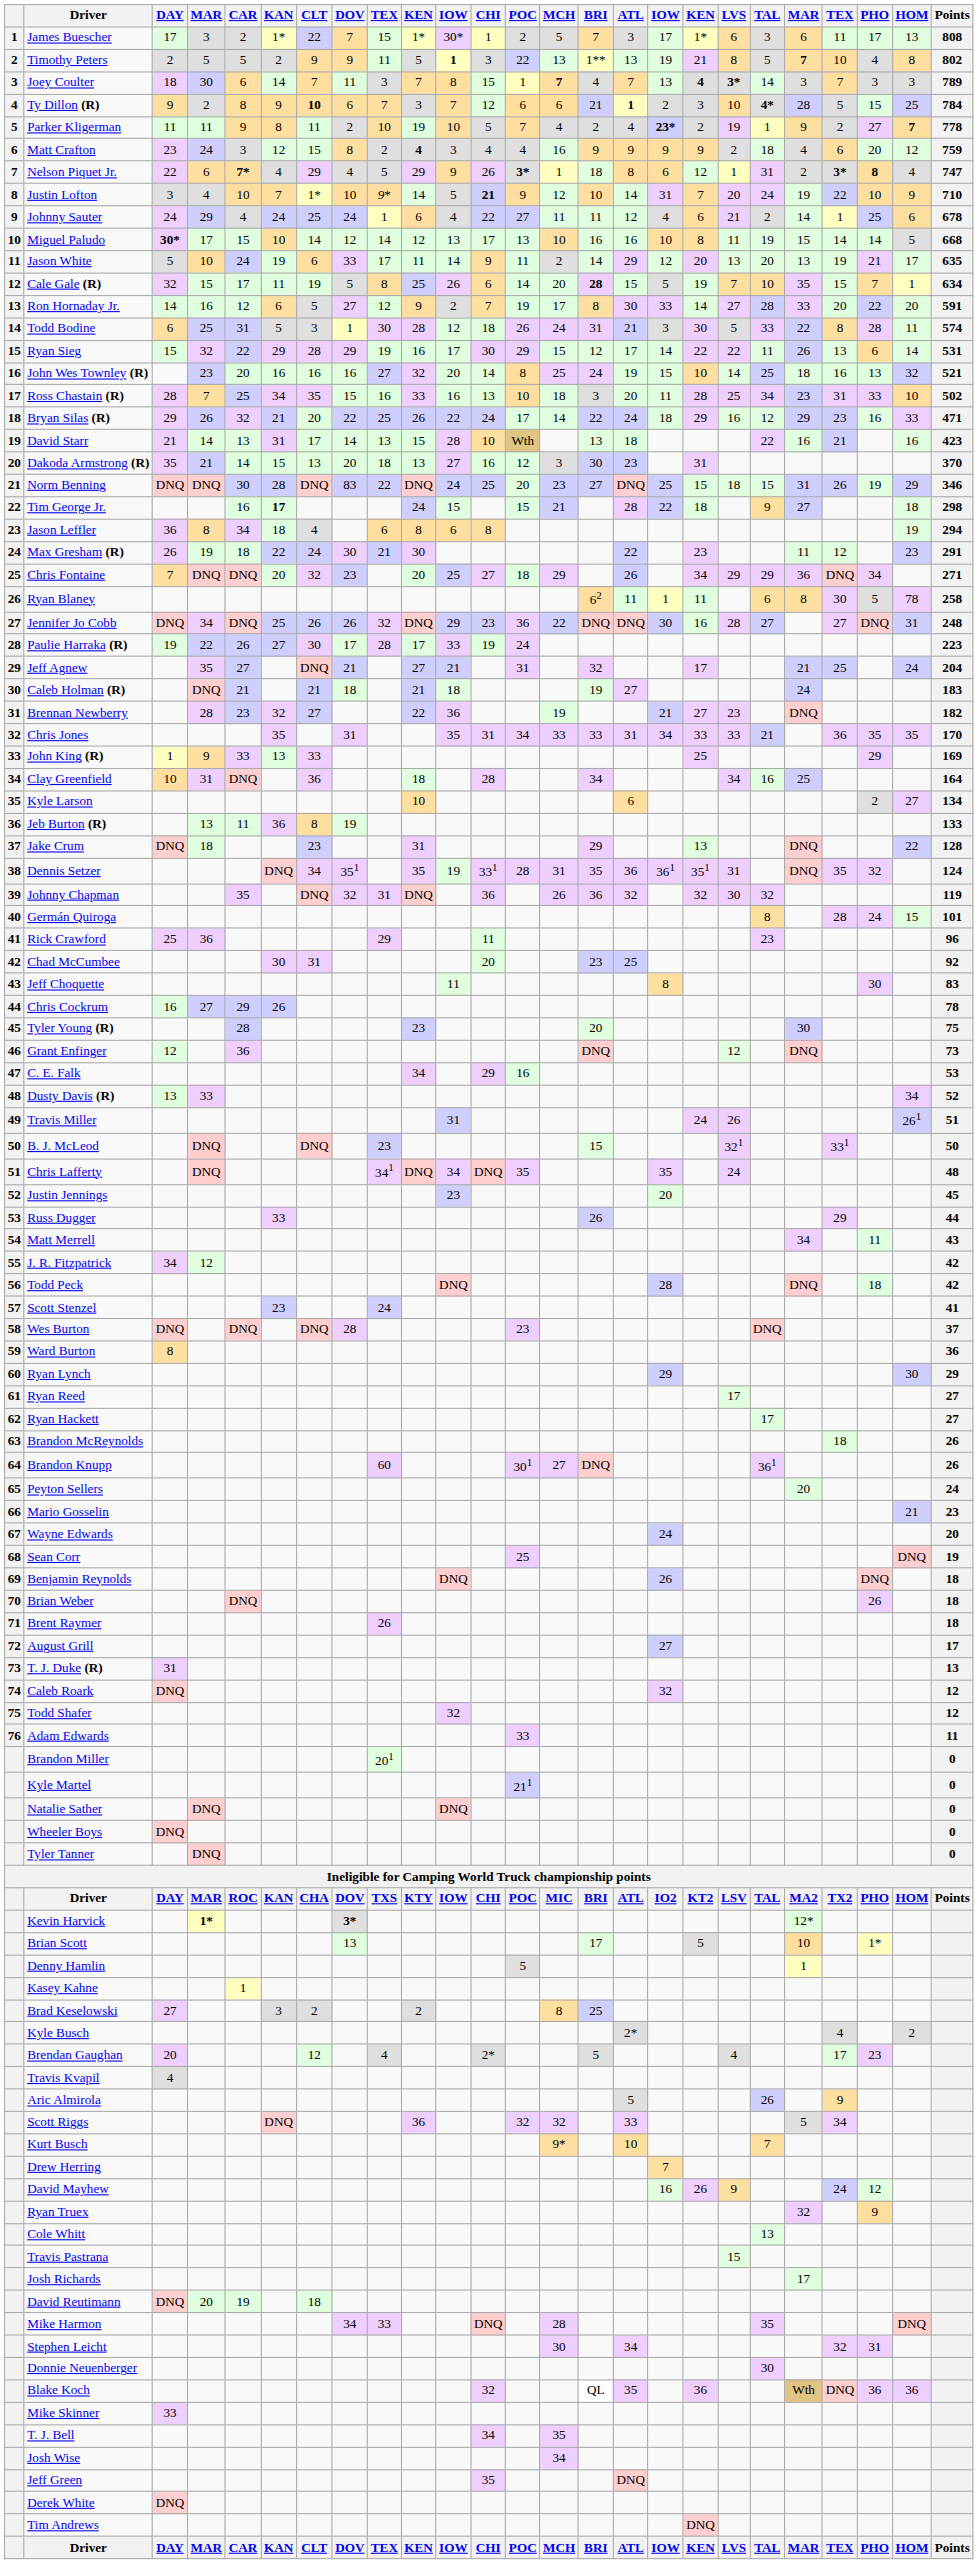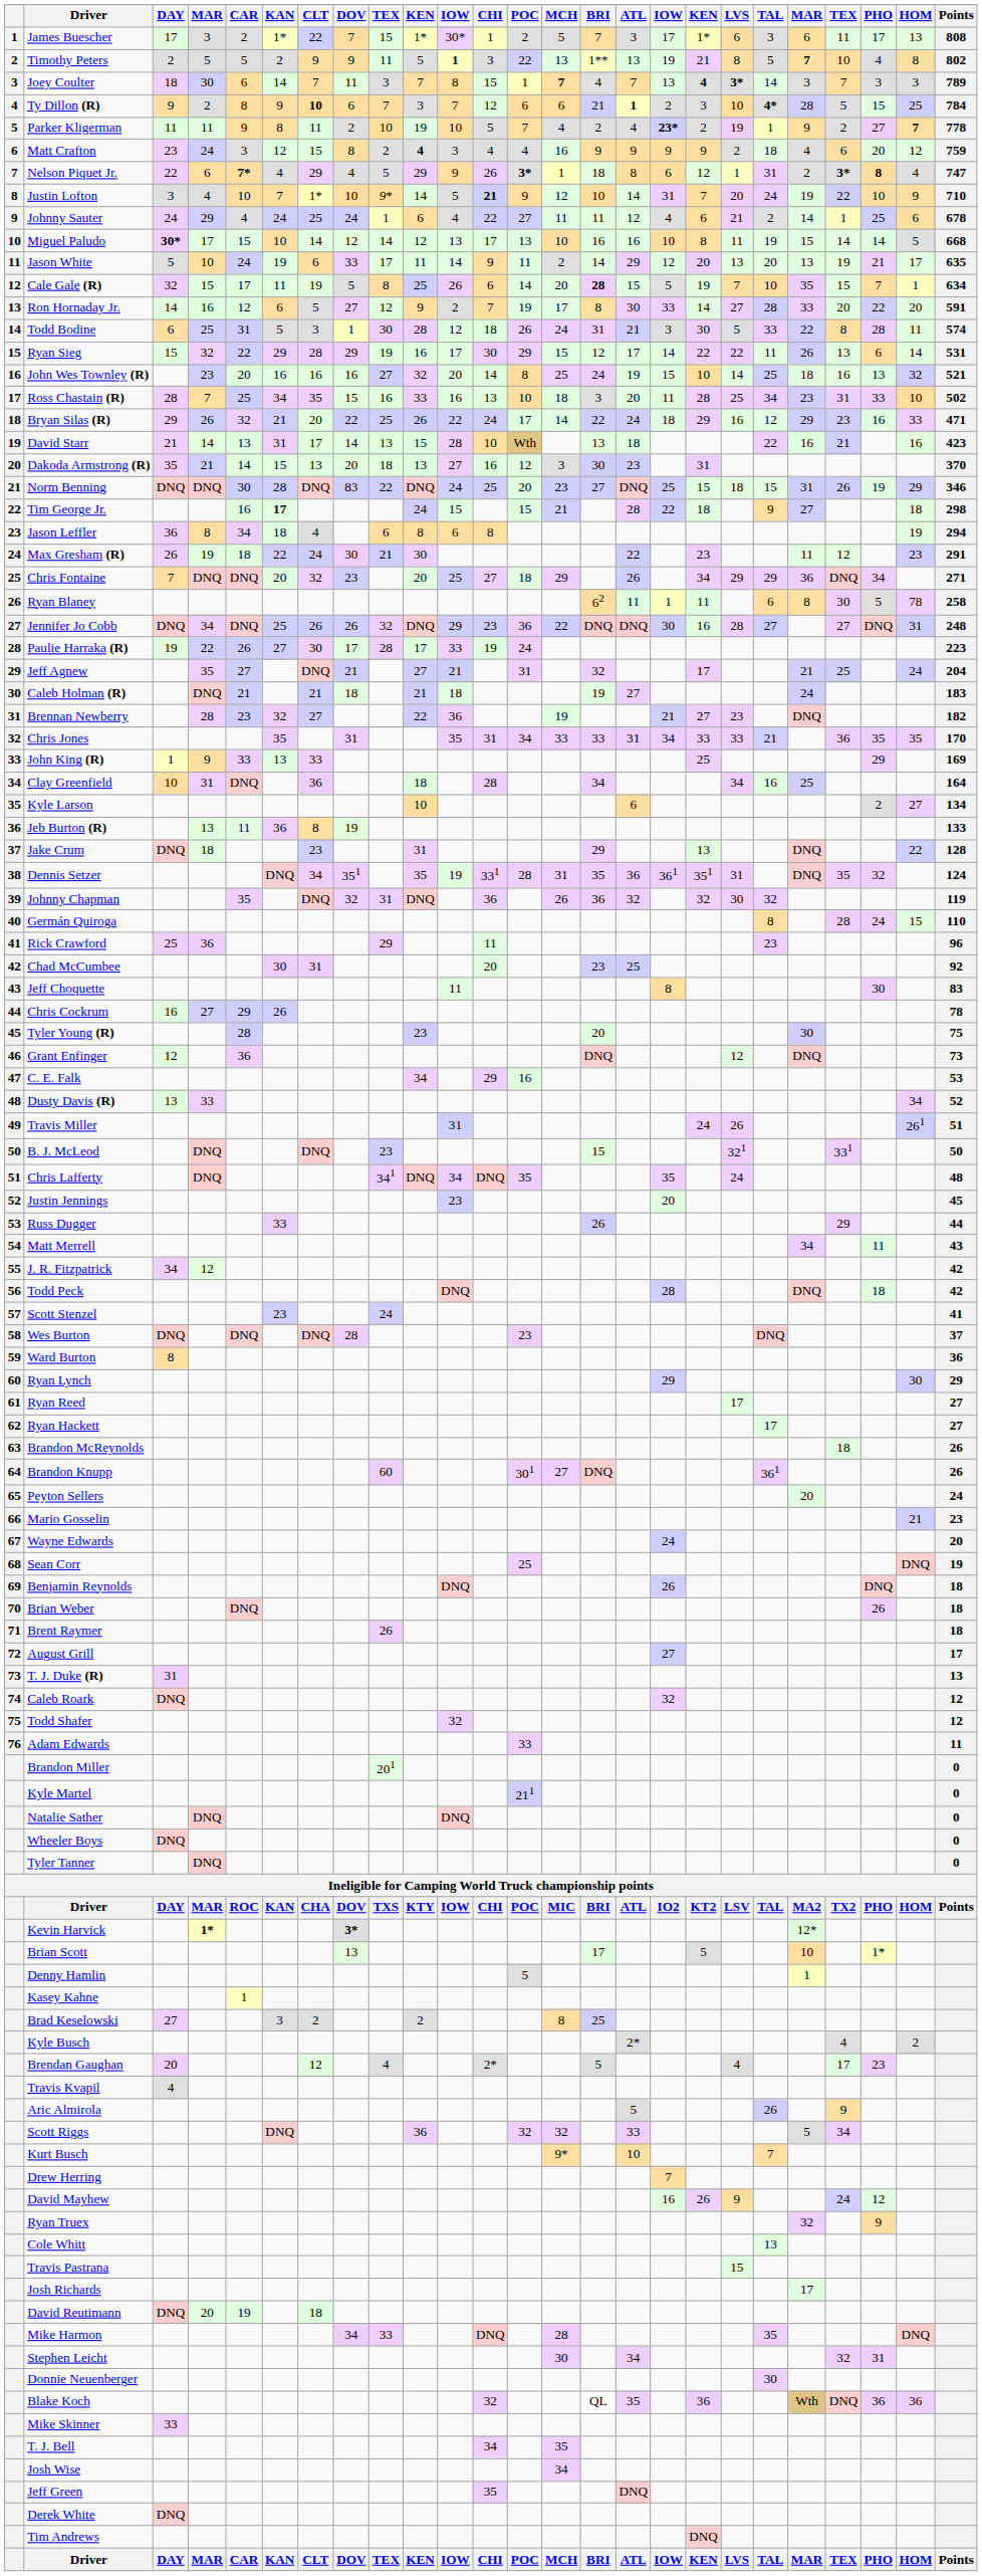Germán Quiroga | Points: 101 -> 110
